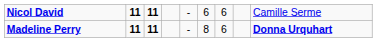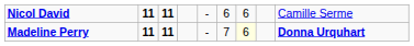Madeline Perry | column 6: 8 -> 7
Madeline Perry | column 7: no background -> lightyellow background
